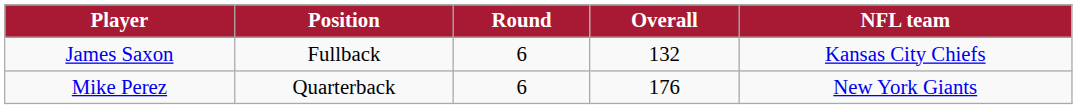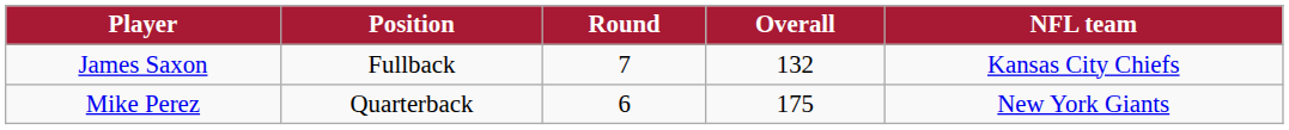James Saxon | Round: 6 -> 7
Mike Perez | Overall: 176 -> 175
